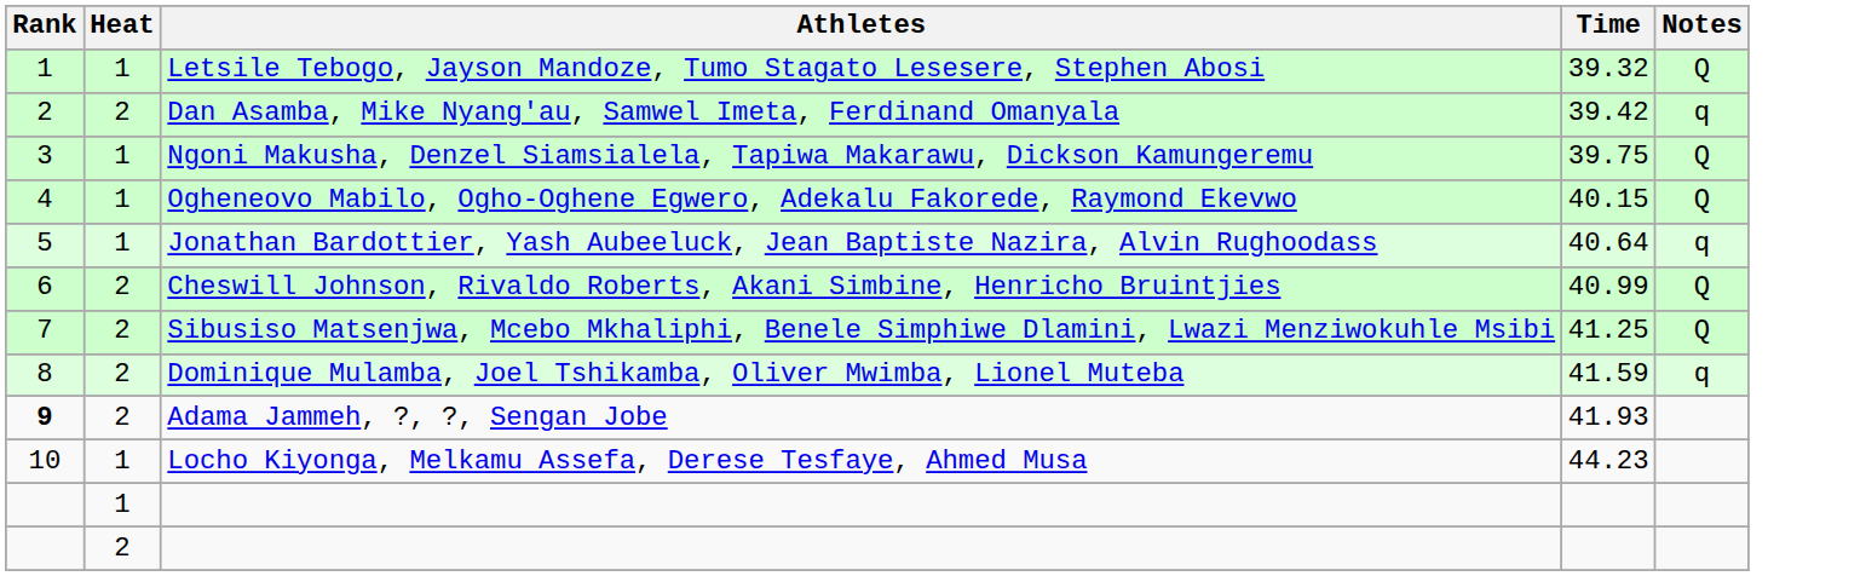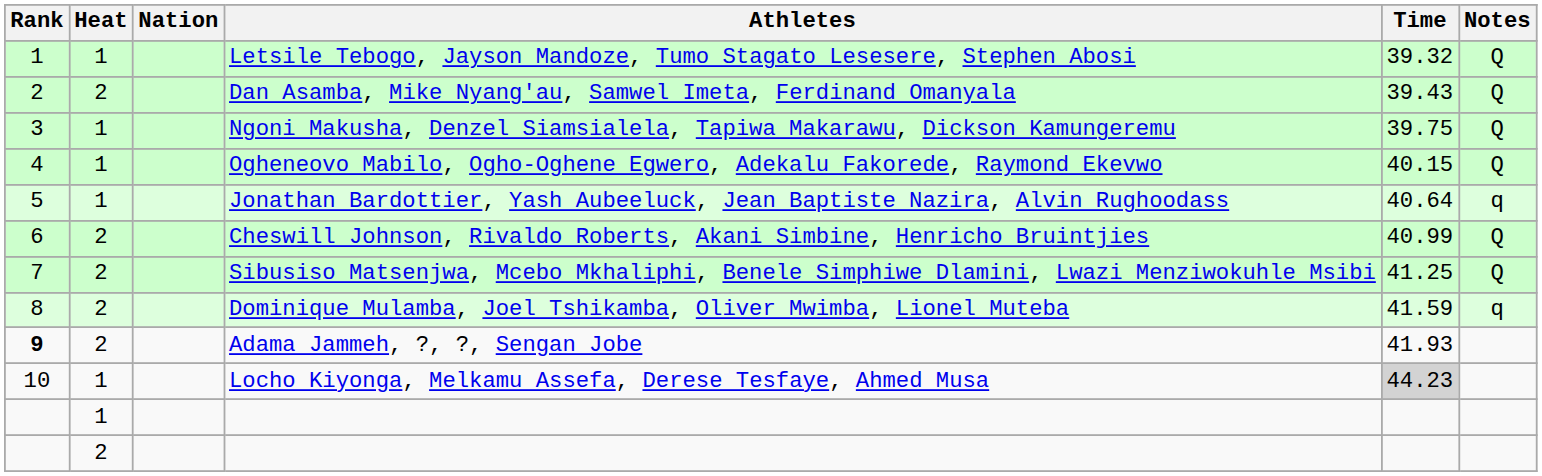+ column: Nation
Dan Asamba, Mike Nyang'au, Samwel Imeta, Ferdinand Omanyala | Time: 39.42 -> 39.43
Dan Asamba, Mike Nyang'au, Samwel Imeta, Ferdinand Omanyala | Notes: q -> Q
Locho Kiyonga, Melkamu Assefa, Derese Tesfaye, Ahmed Musa | Time: no background -> lightgrey background
